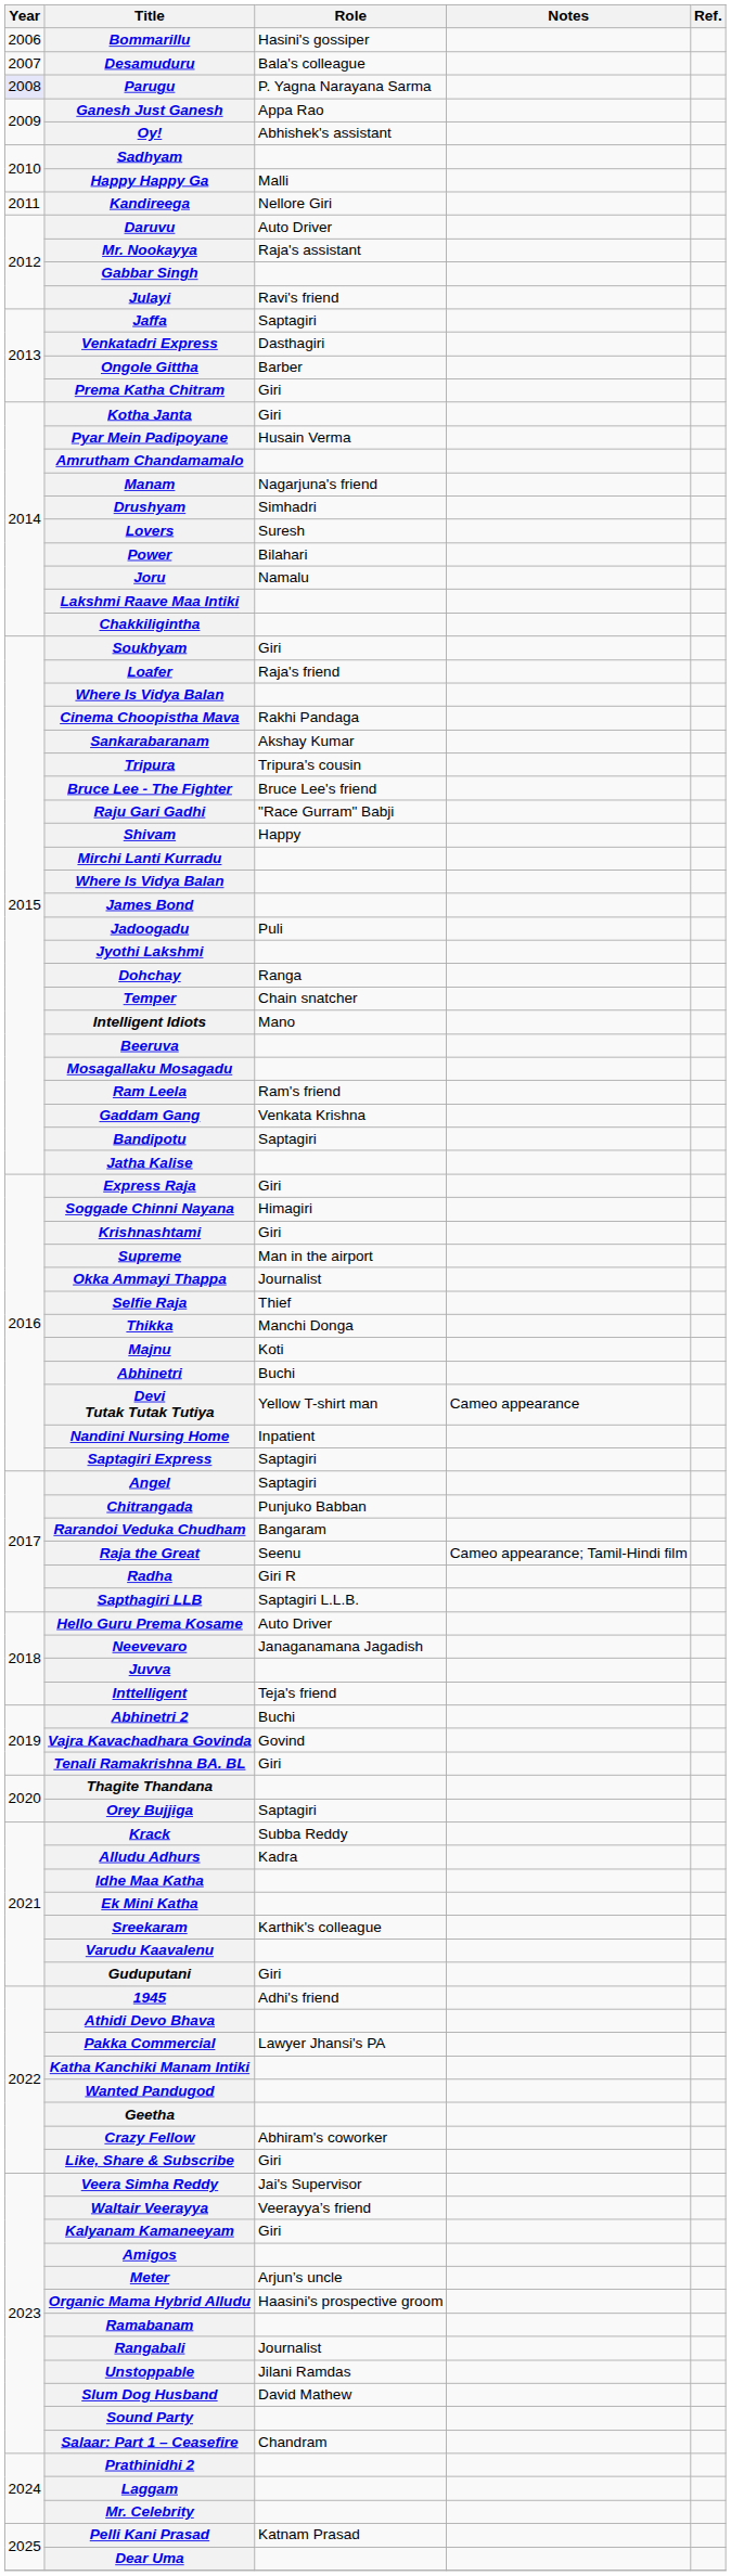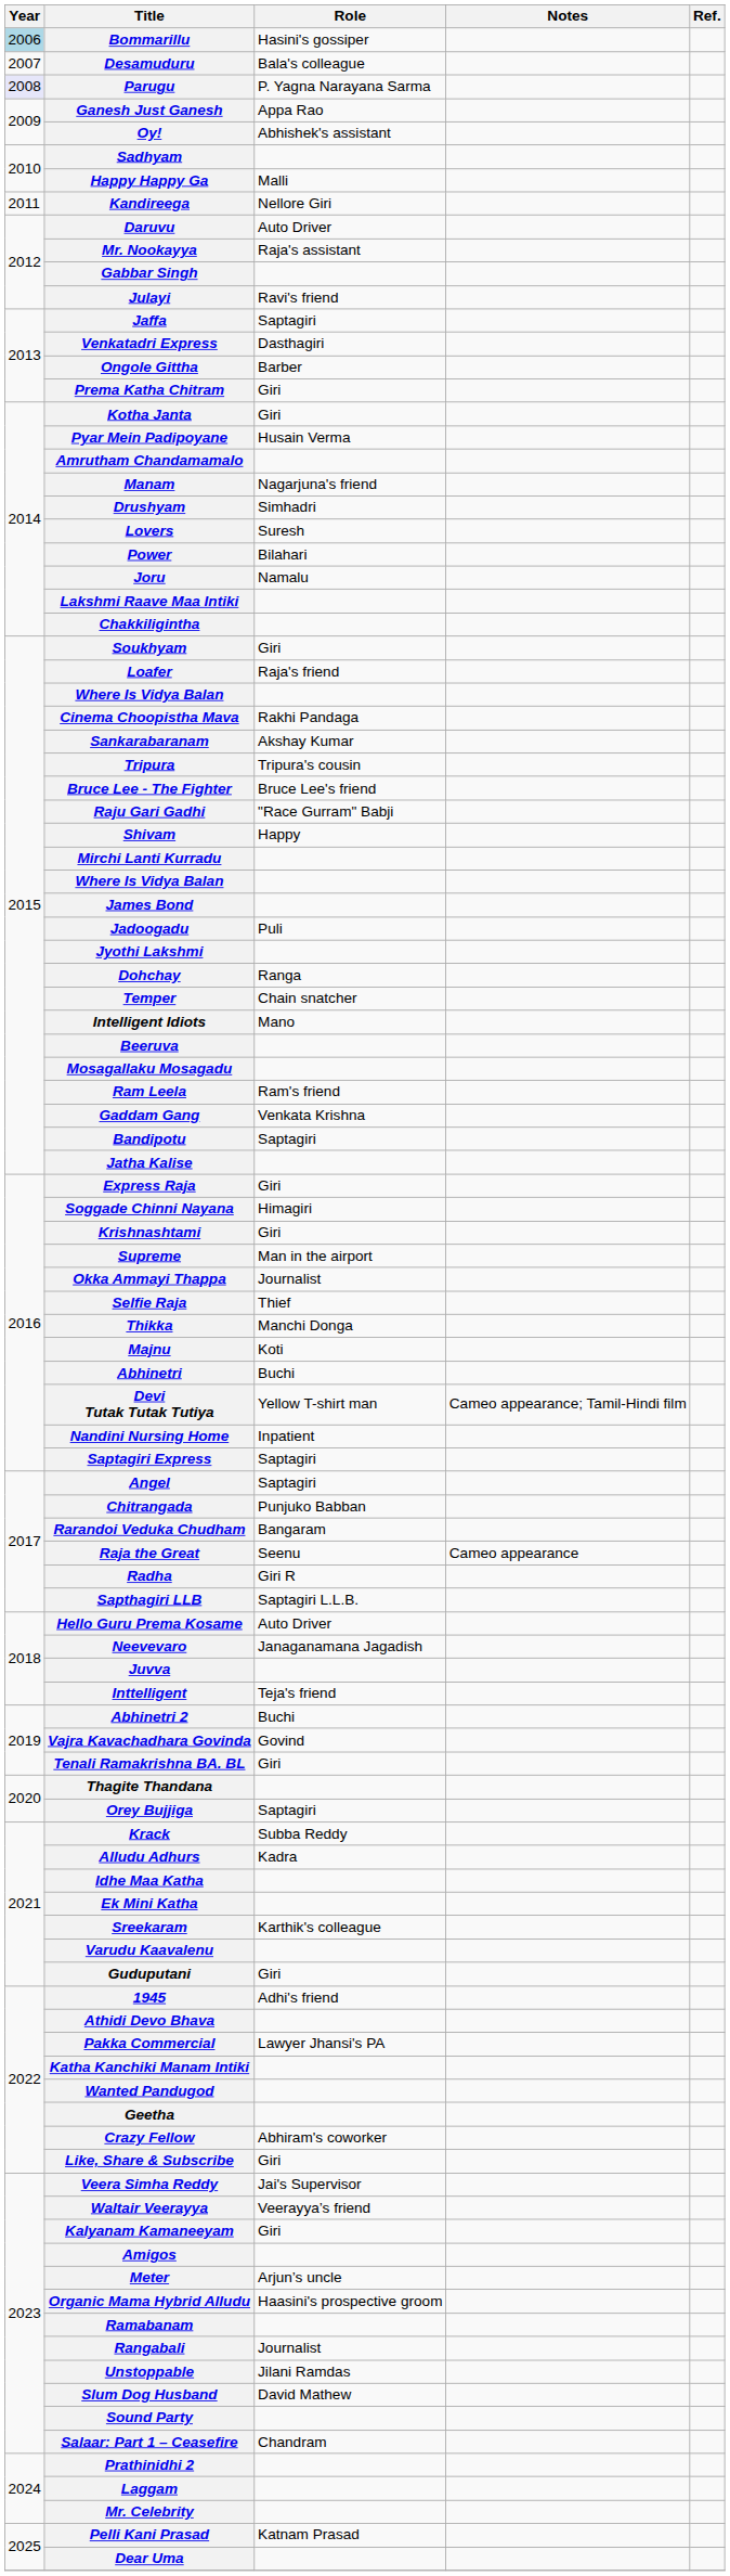Bommarillu | Year: no background -> lightblue background
Devi Tutak Tutak Tutiya | Notes: Cameo appearance -> Cameo appearance; Tamil-Hindi film
Raja the Great | Notes: Cameo appearance; Tamil-Hindi film -> Cameo appearance
